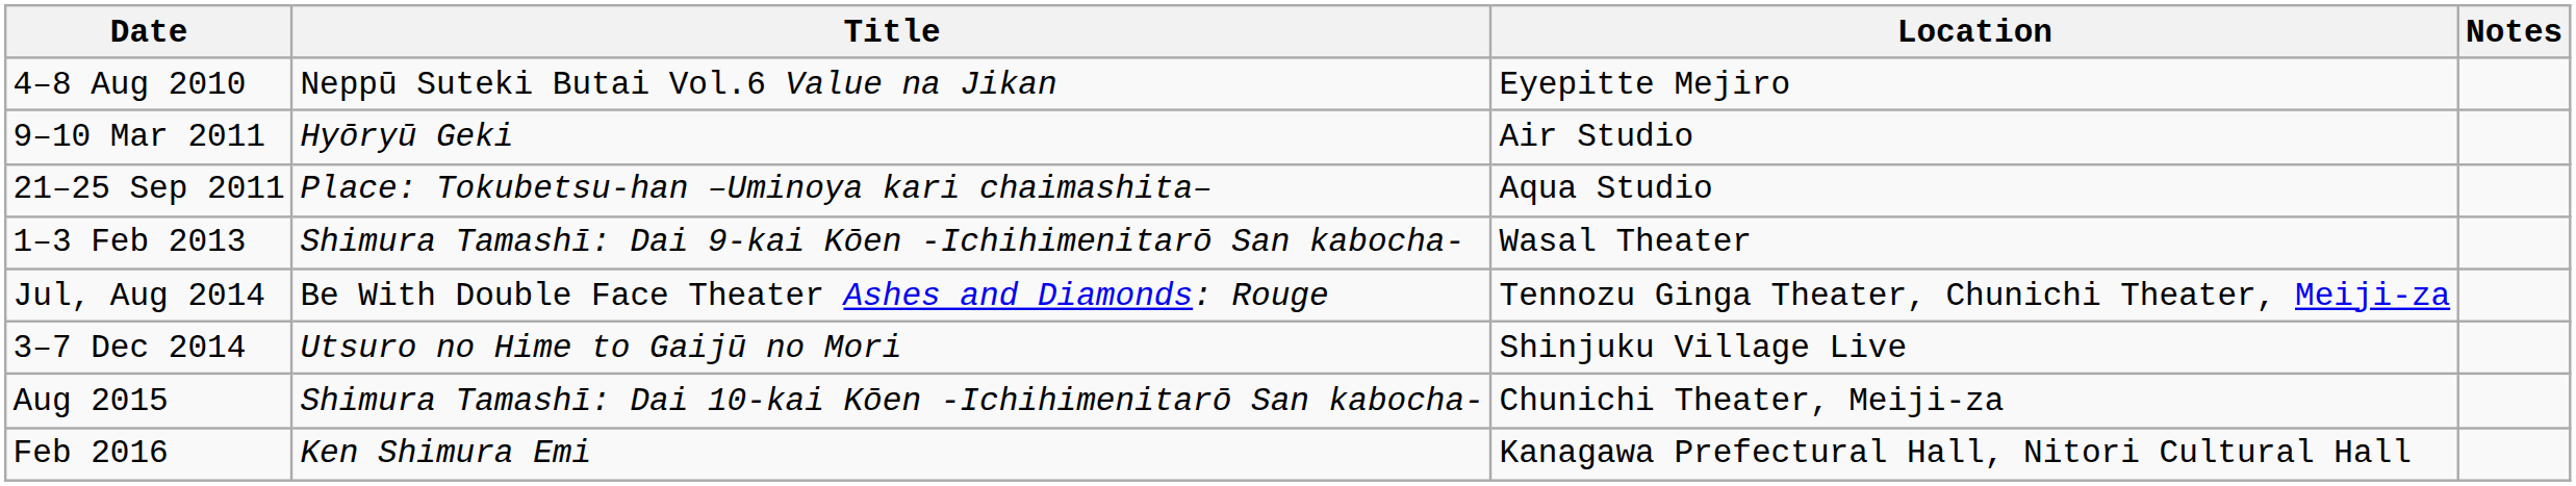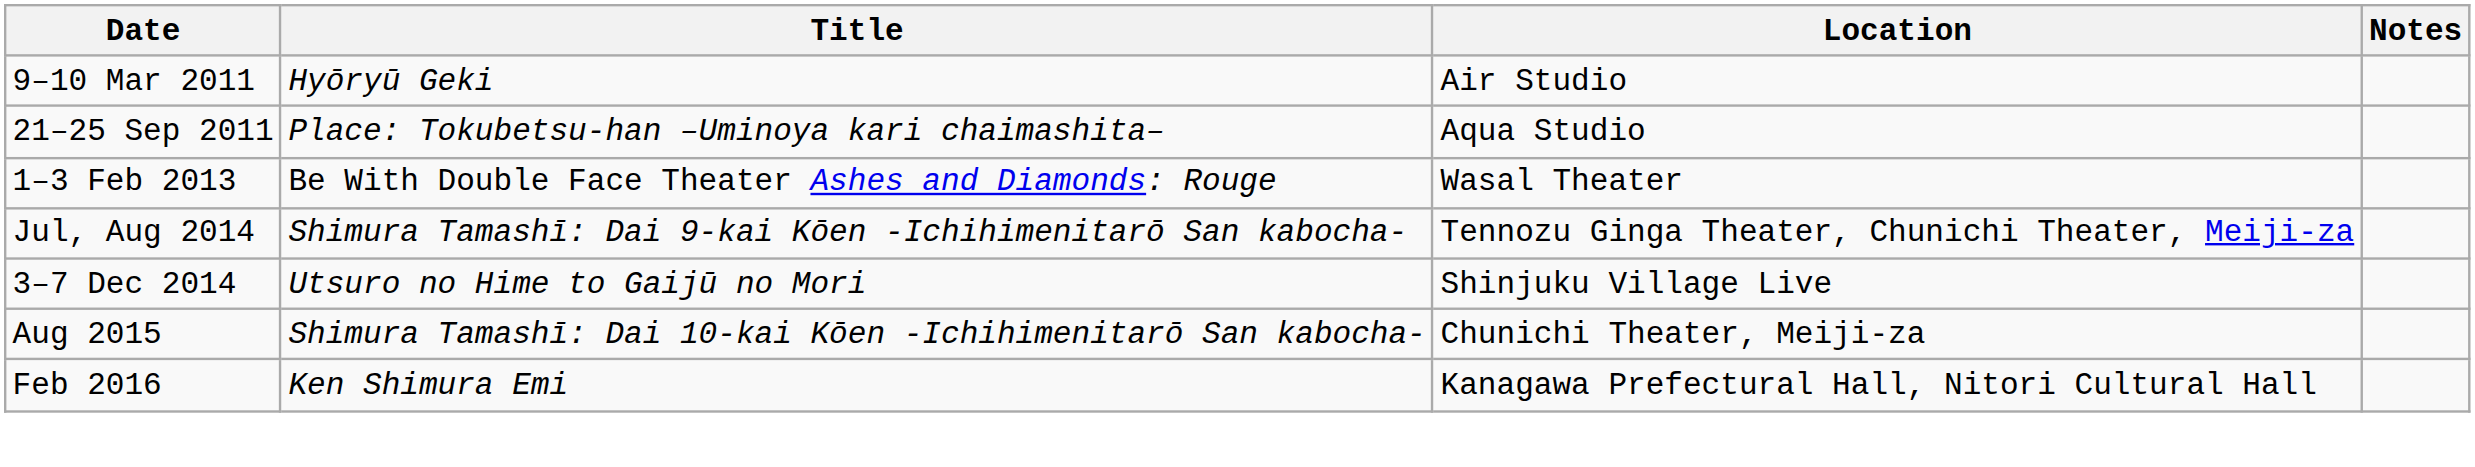- row: 4–8 Aug 2010 | Neppū Suteki Butai Vol.6 Value na Jikan | Eyepitte Mejiro
1–3 Feb 2013 | Title: Shimura Tamashī: Dai 9-kai Kōen -Ichihimenitarō San kabocha- -> Be With Double Face Theater Ashes and Diamonds: Rouge
Jul, Aug 2014 | Title: Be With Double Face Theater Ashes and Diamonds: Rouge -> Shimura Tamashī: Dai 9-kai Kōen -Ichihimenitarō San kabocha-
